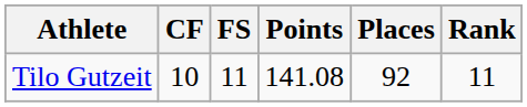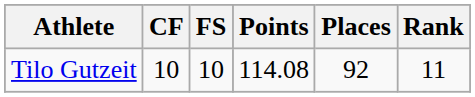Tilo Gutzeit | FS: 11 -> 10
Tilo Gutzeit | Points: 141.08 -> 114.08
